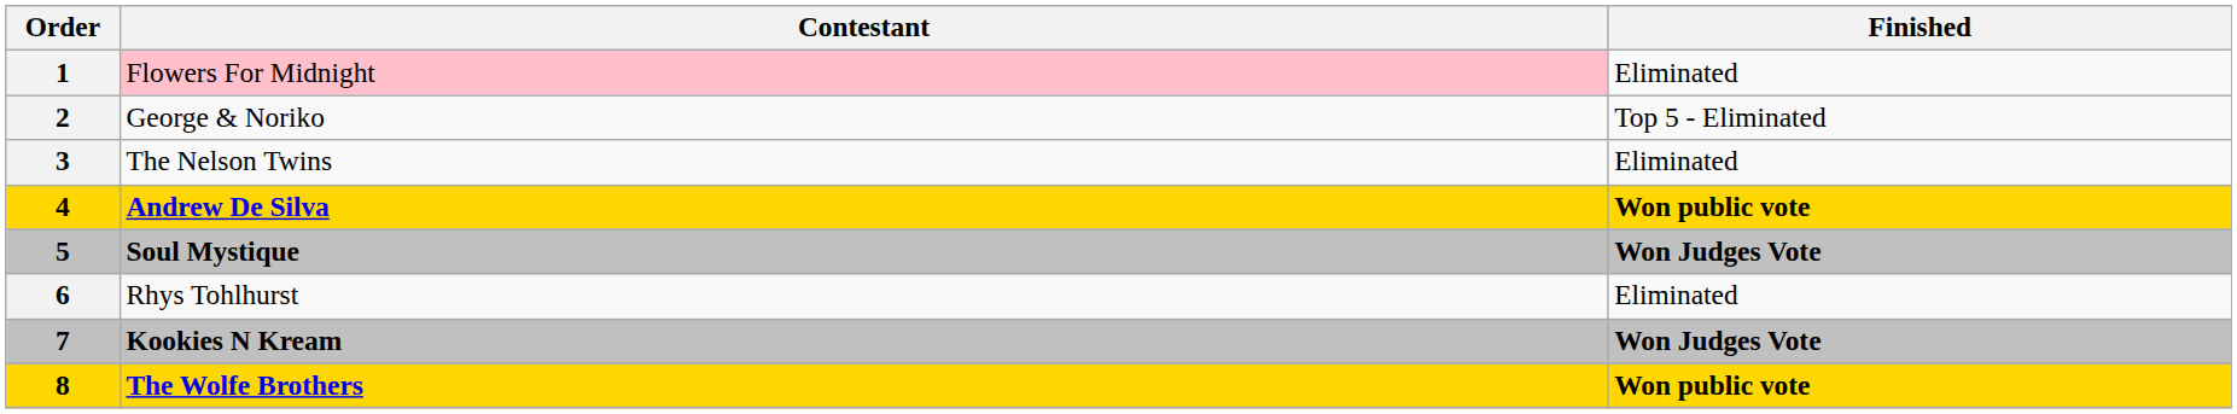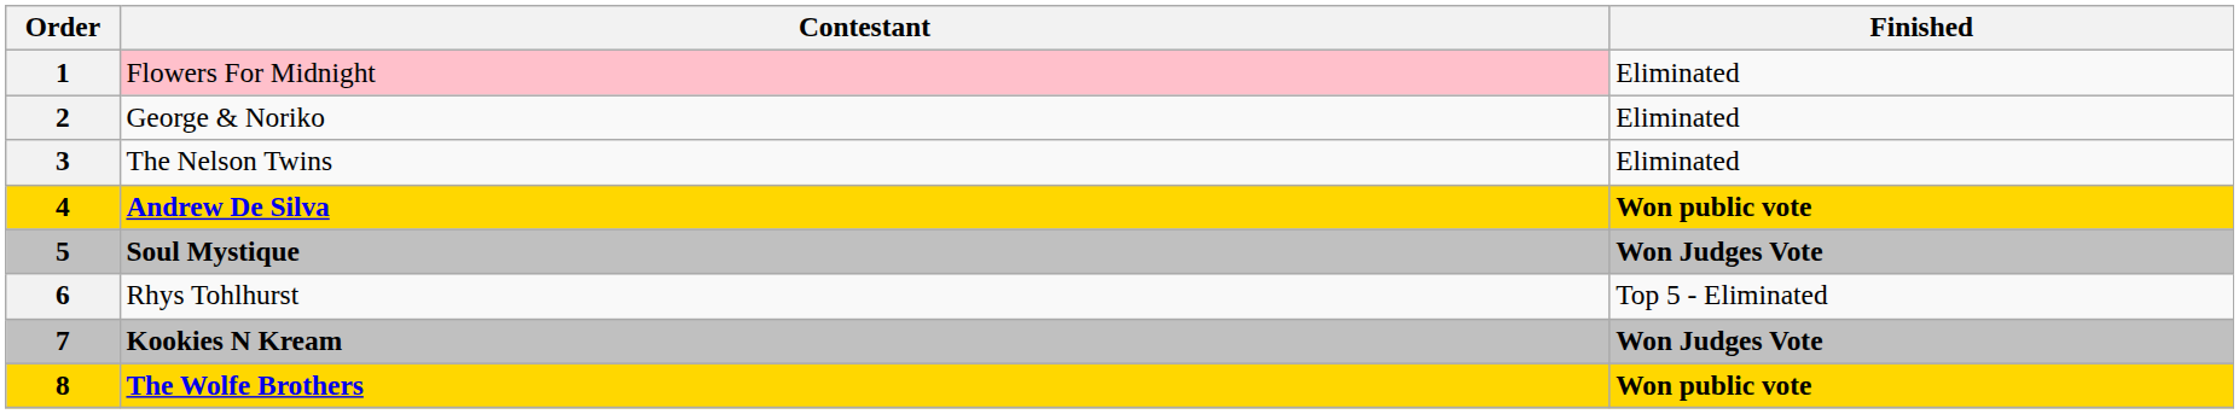2 | Finished: Top 5 - Eliminated -> Eliminated
6 | Finished: Eliminated -> Top 5 - Eliminated
